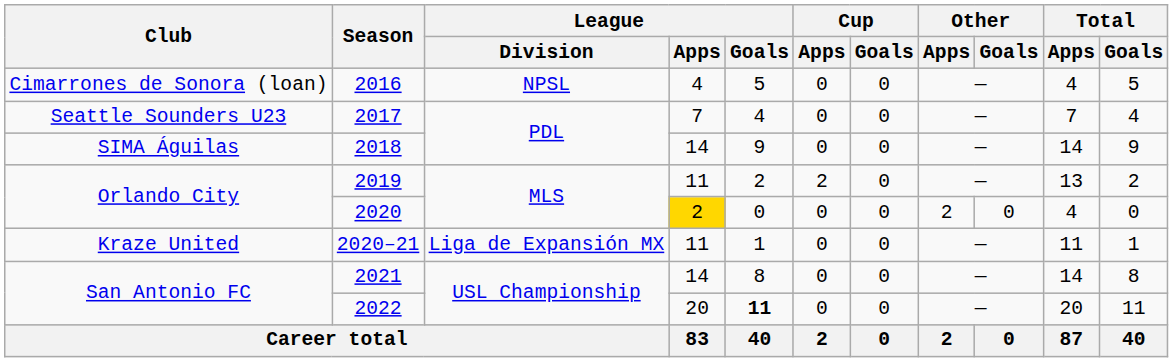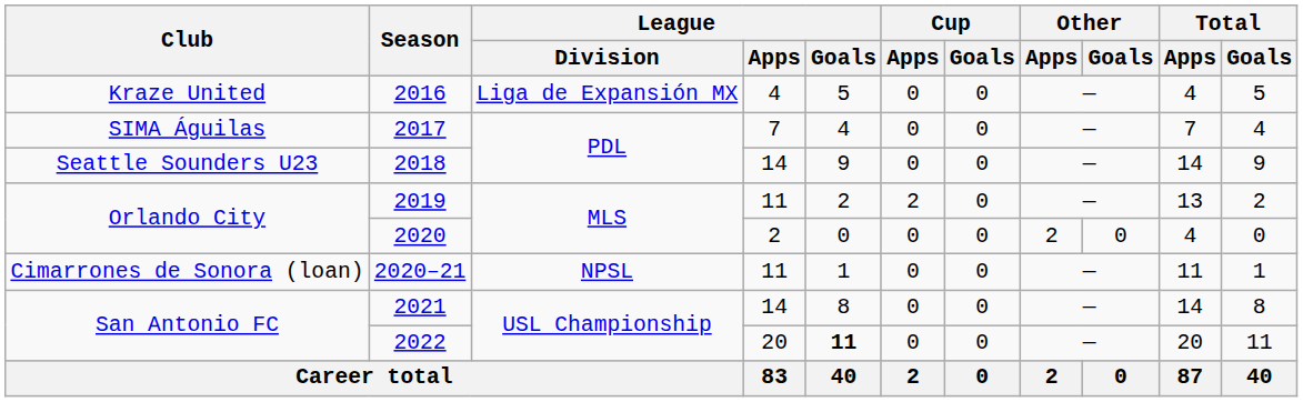2016 | Club: Cimarrones de Sonora (loan) -> Kraze United
2016 | League / Division: NPSL -> Liga de Expansión MX
2017 | Club: Seattle Sounders U23 -> SIMA Águilas
2018 | Club: SIMA Águilas -> Seattle Sounders U23
2020 | League / Apps: gold background -> no background
2020–21 | Club: Kraze United -> Cimarrones de Sonora (loan)
2020–21 | League / Division: Liga de Expansión MX -> NPSL
